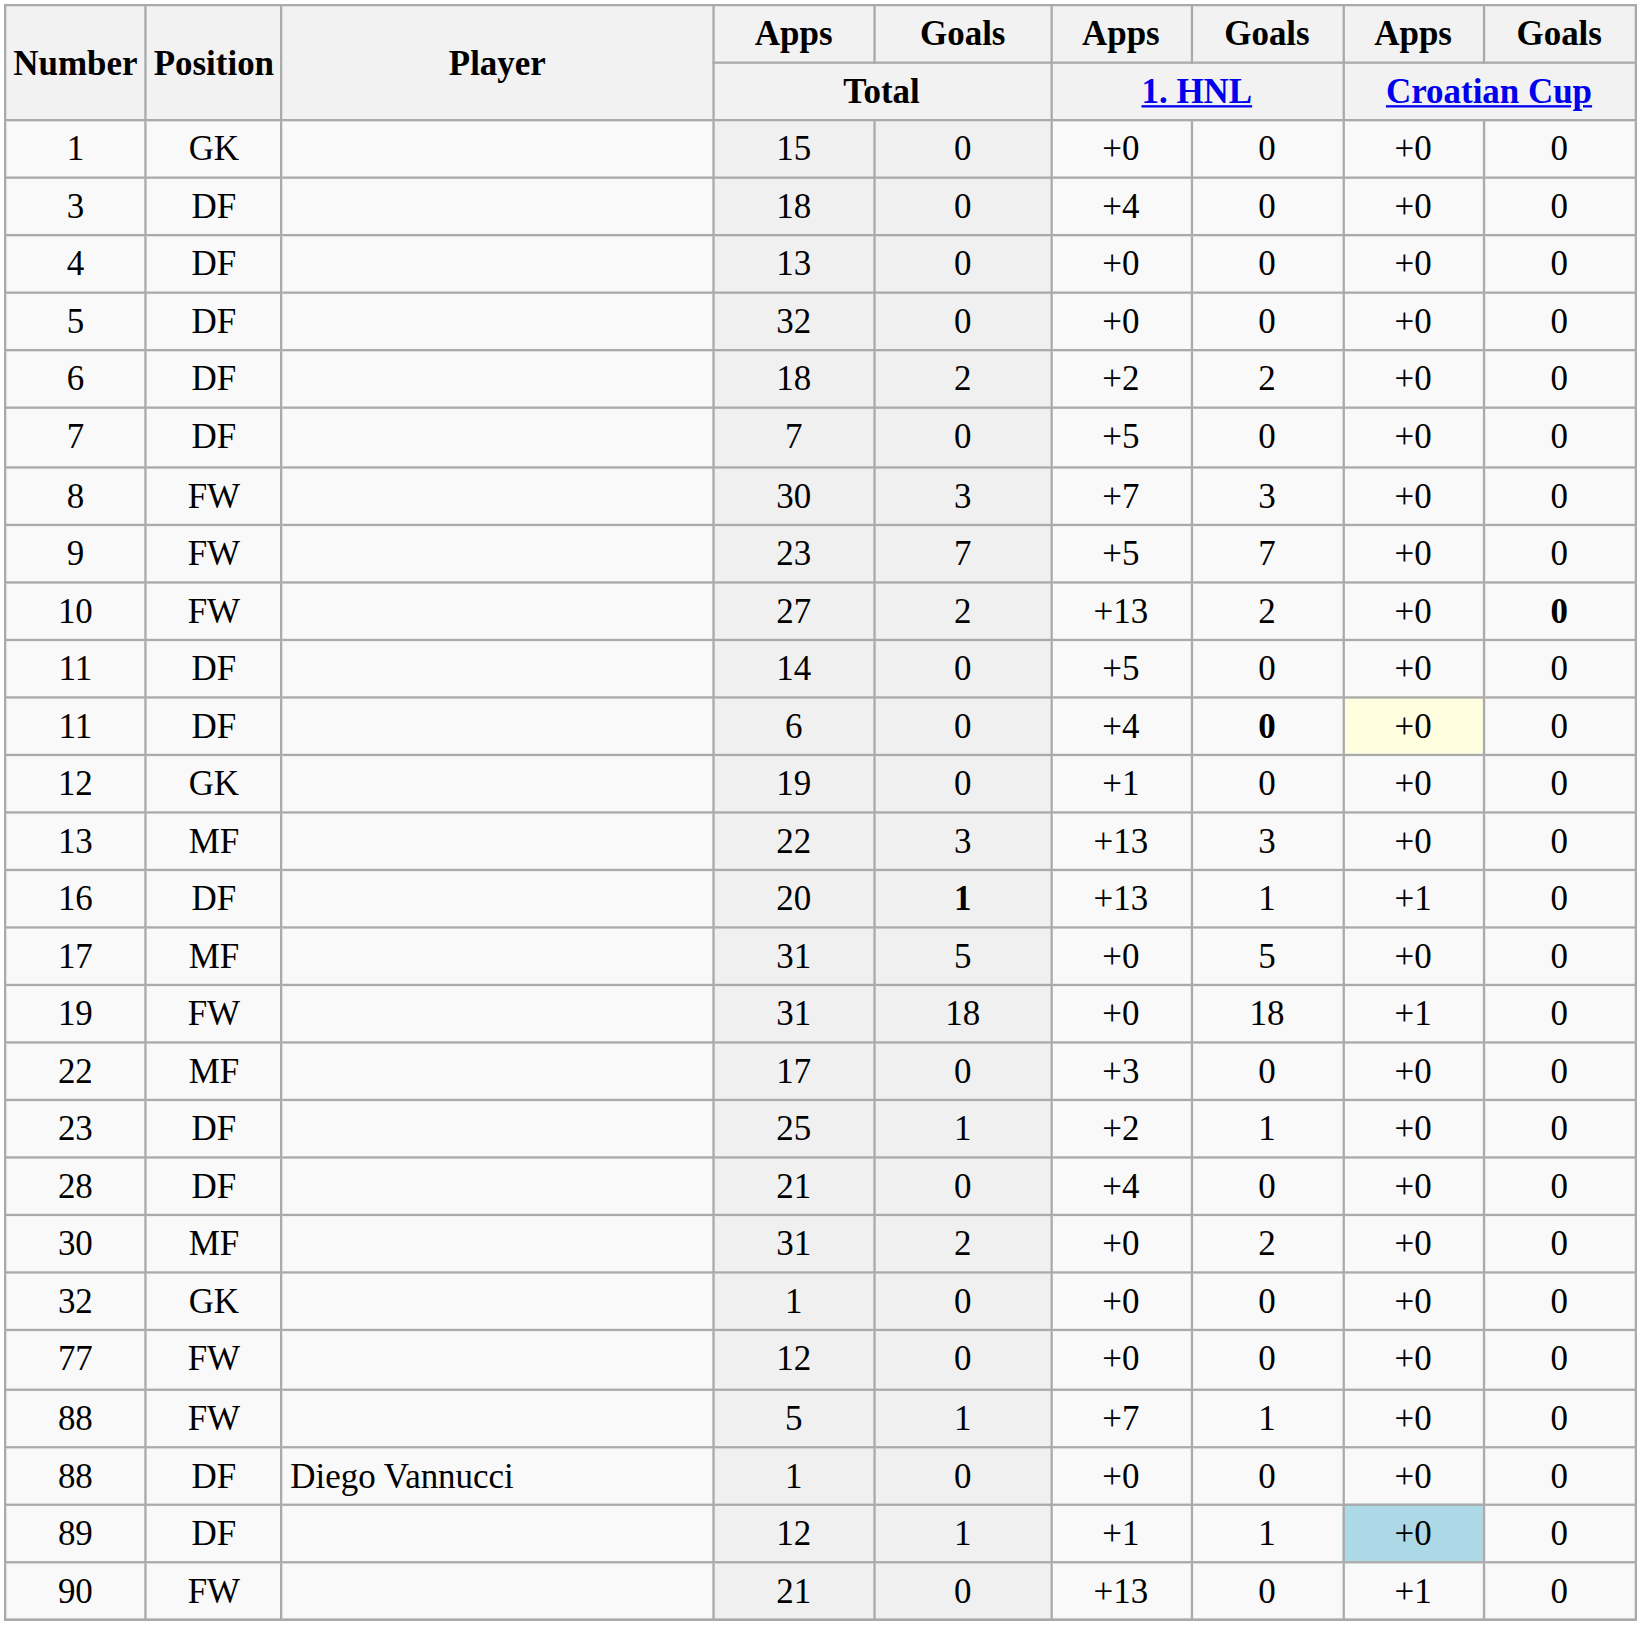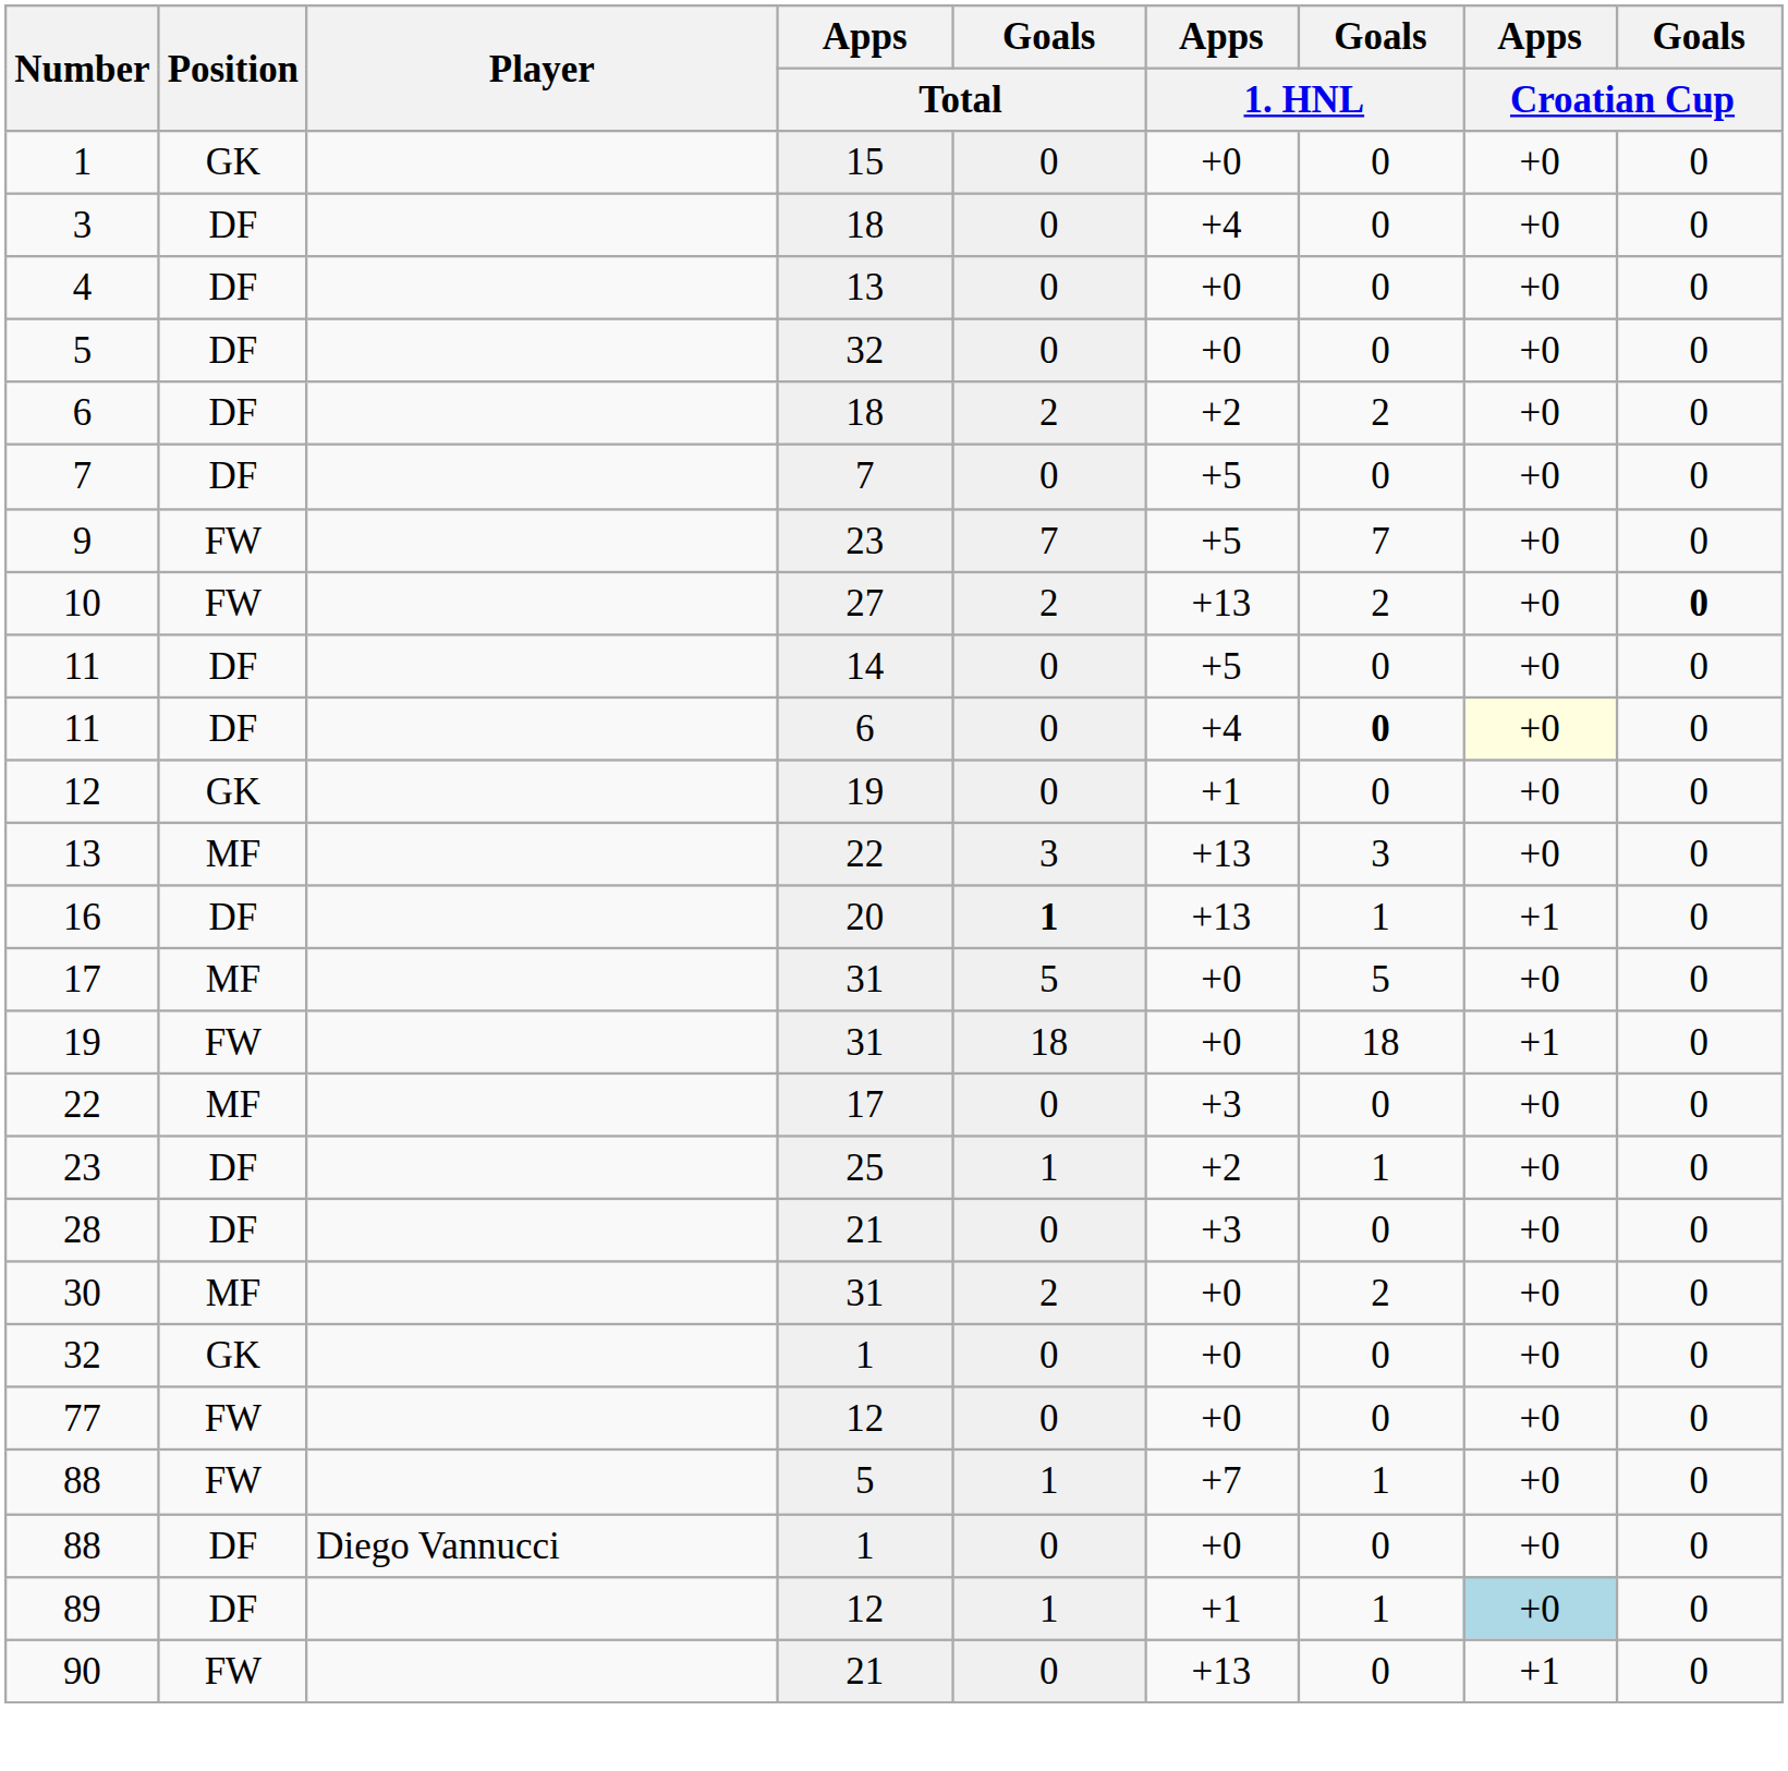- row: 8 | FW | 30 | 3 | +7 | 3 | +0 | 0
28 | Apps / 1. HNL: +4 -> +3
